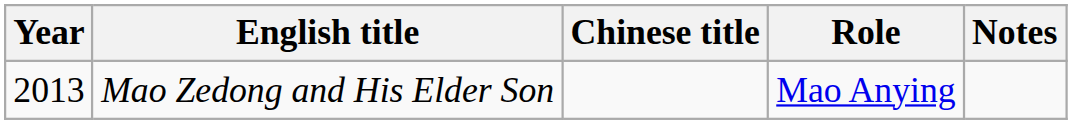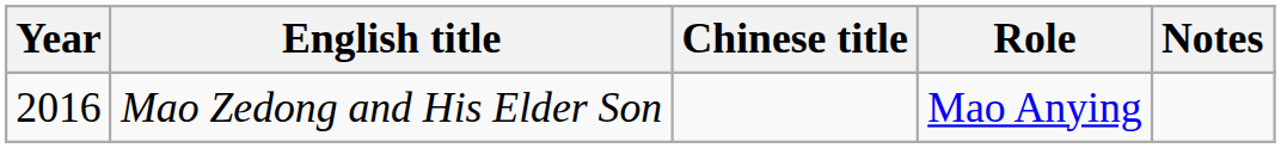Mao Zedong and His Elder Son | Year: 2013 -> 2016
